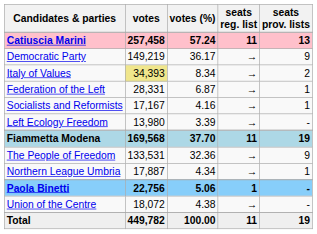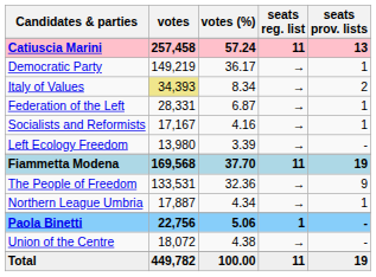Democratic Party | seats prov. lists: 9 -> 1
